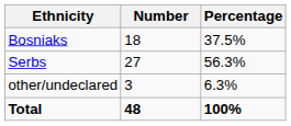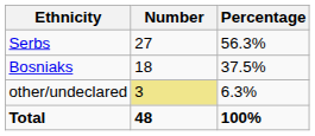rows swapped: Serbs <-> Bosniaks
other/undeclared | Number: no background -> khaki background
